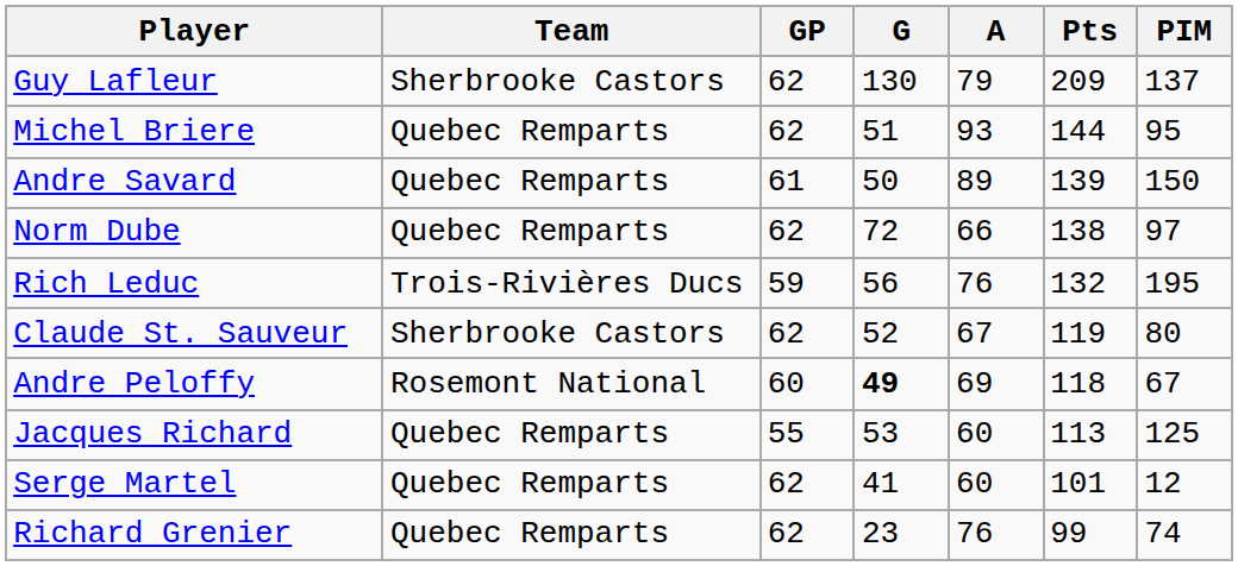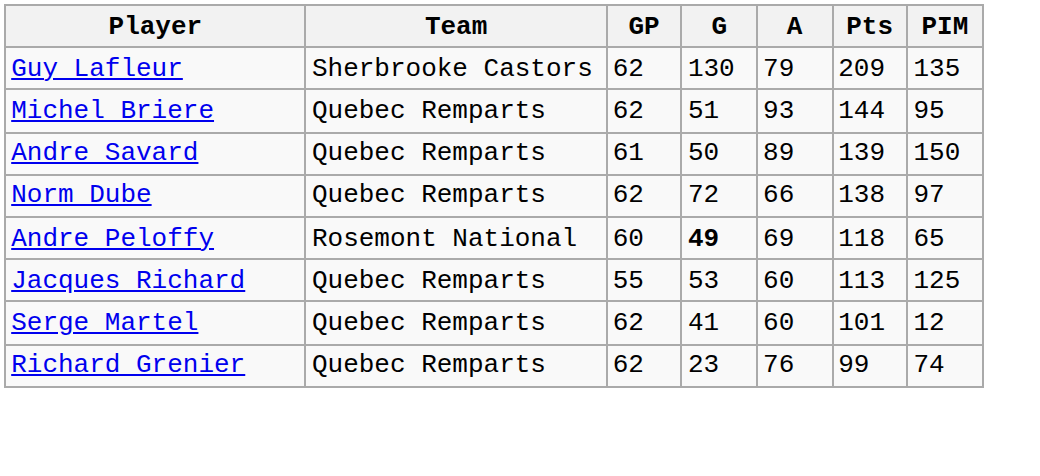Guy Lafleur | PIM: 137 -> 135
- row: Rich Leduc | Trois-Rivières Ducs | 59 | 56 | 76 | 132 | 195
- row: Claude St. Sauveur | Sherbrooke Castors | 62 | 52 | 67 | 119 | 80
Andre Peloffy | PIM: 67 -> 65
